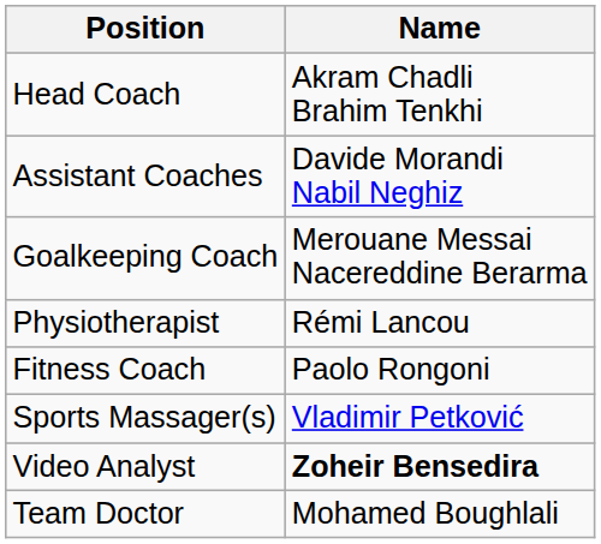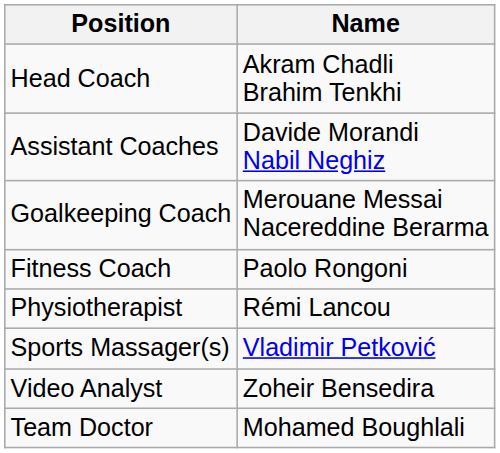rows swapped: Fitness Coach <-> Physiotherapist
Video Analyst | Name: bold -> normal
